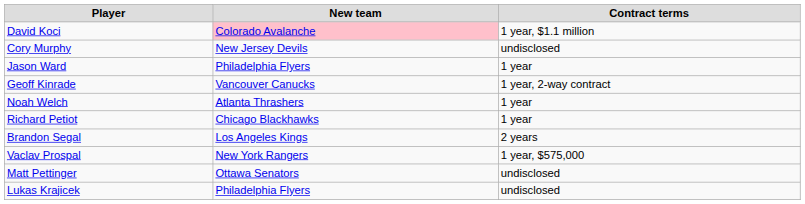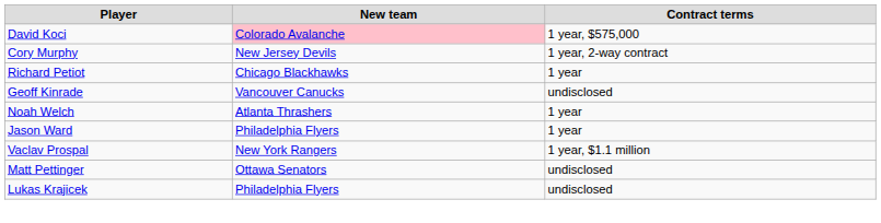David Koci | Contract terms: 1 year, $1.1 million -> 1 year, $575,000
Cory Murphy | Contract terms: undisclosed -> 1 year, 2-way contract
rows swapped: Richard Petiot <-> Jason Ward
Geoff Kinrade | Contract terms: 1 year, 2-way contract -> undisclosed
- row: Brandon Segal | Los Angeles Kings | 2 years
Vaclav Prospal | Contract terms: 1 year, $575,000 -> 1 year, $1.1 million
